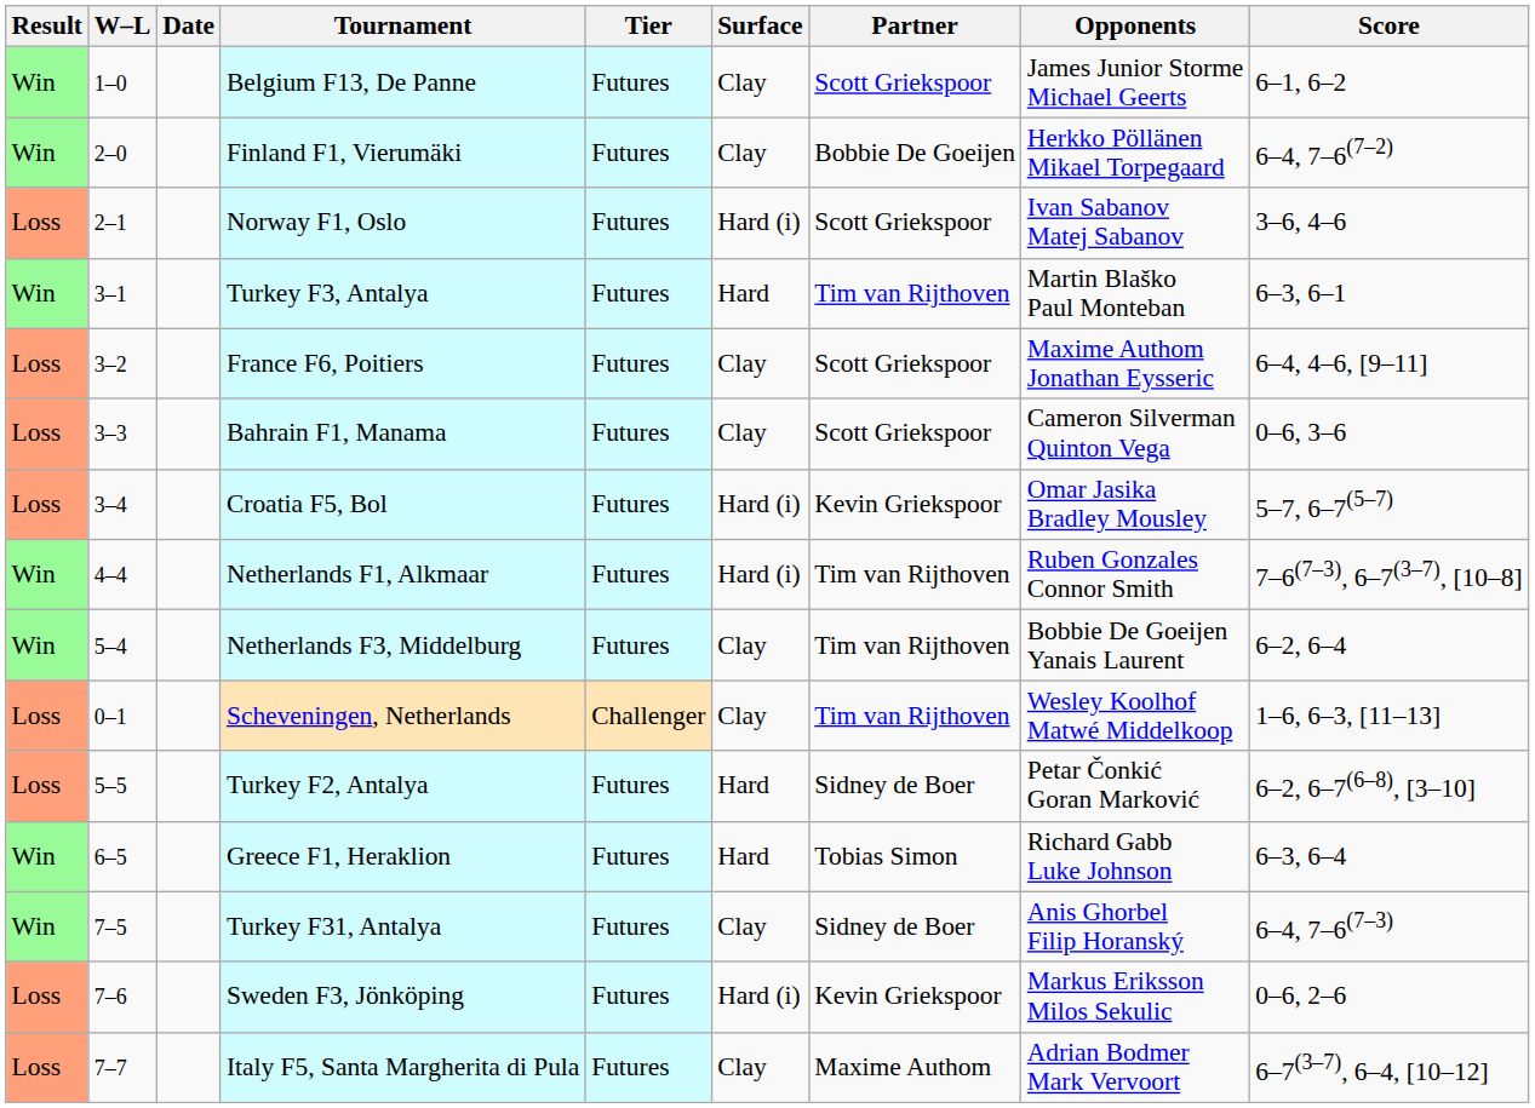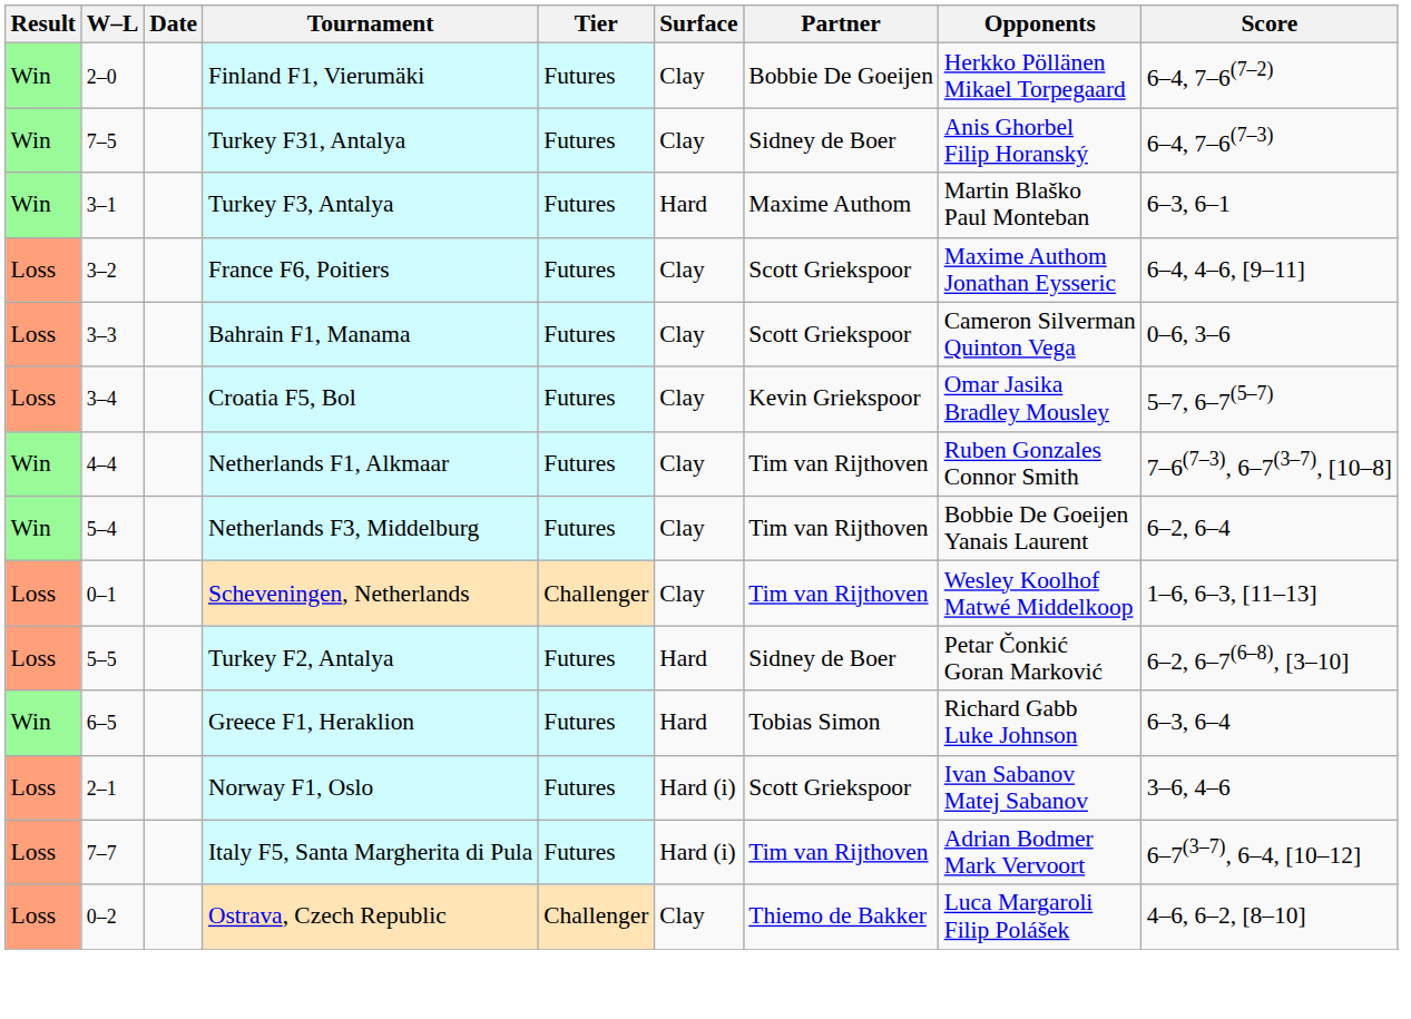- row: Win | 1–0 | Belgium F13, De Panne | Futures | Clay | Scott Griekspoor | James Junior Storme Michael Geerts | 6–1, 6–2
rows swapped: Norway F1, Oslo <-> Turkey F31, Antalya
Turkey F3, Antalya | Partner: Tim van Rijthoven -> Maxime Authom
Croatia F5, Bol | Surface: Hard (i) -> Clay
Netherlands F1, Alkmaar | Surface: Hard (i) -> Clay
- row: Loss | 7–6 | Sweden F3, Jönköping | Futures | Hard (i) | Kevin Griekspoor | Markus Eriksson Milos Sekulic | 0–6, 2–6
Italy F5, Santa Margherita di Pula | Surface: Clay -> Hard (i)
Italy F5, Santa Margherita di Pula | Partner: Maxime Authom -> Tim van Rijthoven
+ row: Loss | 0–2 | Ostrava, Czech Republic | Challenger | Clay | Thiemo de Bakker | Luca Margaroli Filip Polášek | 4–6, 6–2, [8–10]
